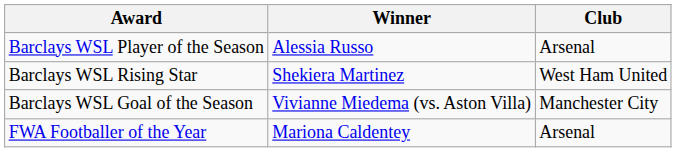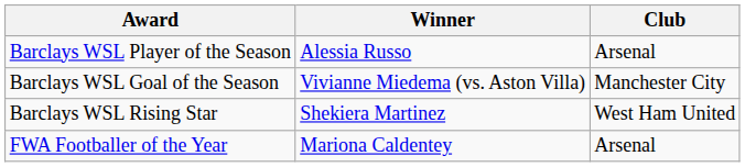rows swapped: Barclays WSL Goal of the Season <-> Barclays WSL Rising Star
